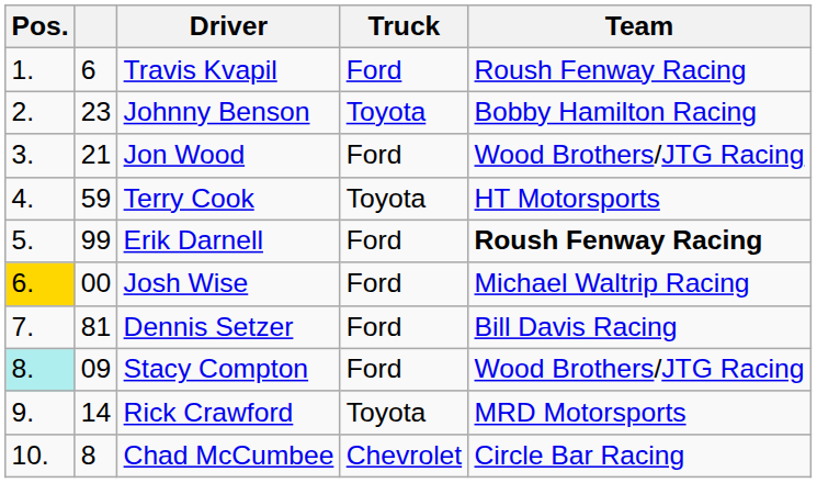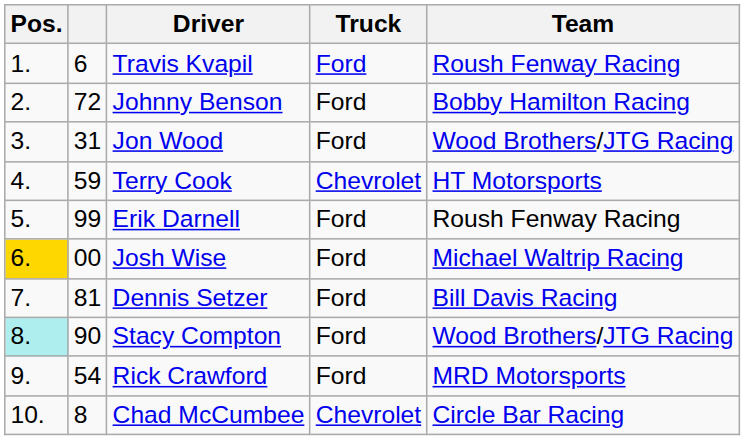Johnny Benson | column 2: 23 -> 72
Johnny Benson | Truck: Toyota -> Ford
Jon Wood | column 2: 21 -> 31
Terry Cook | Truck: Toyota -> Chevrolet
Erik Darnell | Team: bold -> normal
Stacy Compton | column 2: 09 -> 90
Rick Crawford | column 2: 14 -> 54
Rick Crawford | Truck: Toyota -> Ford
